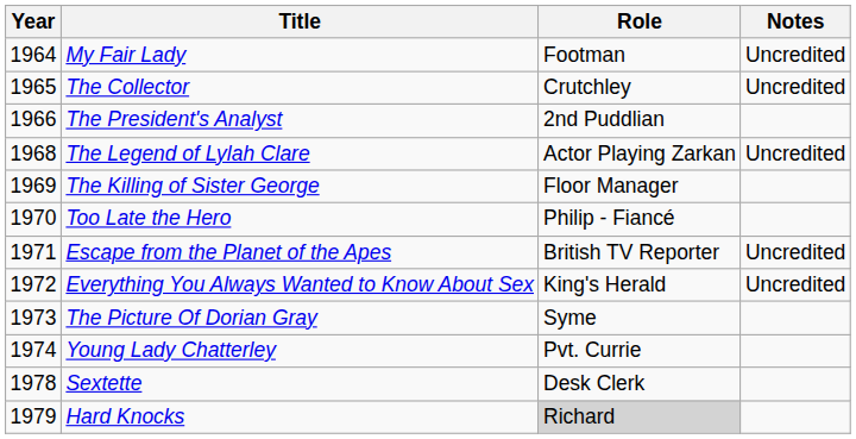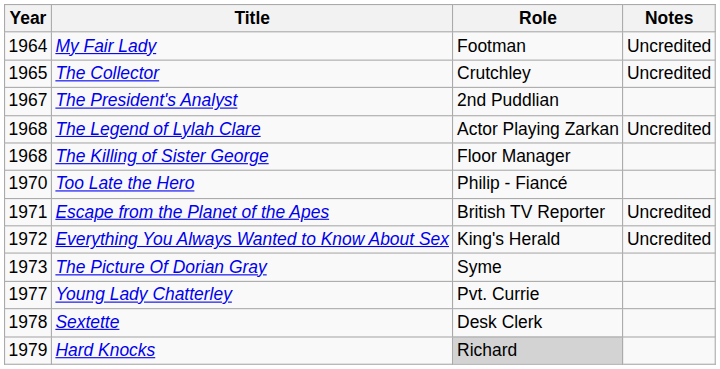The President's Analyst | Year: 1966 -> 1967
The Killing of Sister George | Year: 1969 -> 1968
Young Lady Chatterley | Year: 1974 -> 1977
